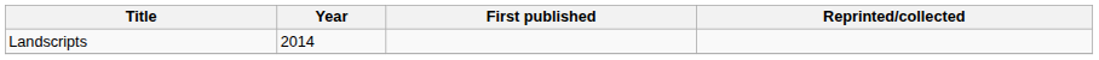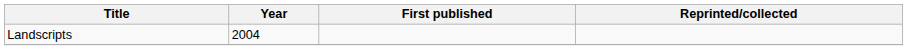Landscripts | Year: 2014 -> 2004
